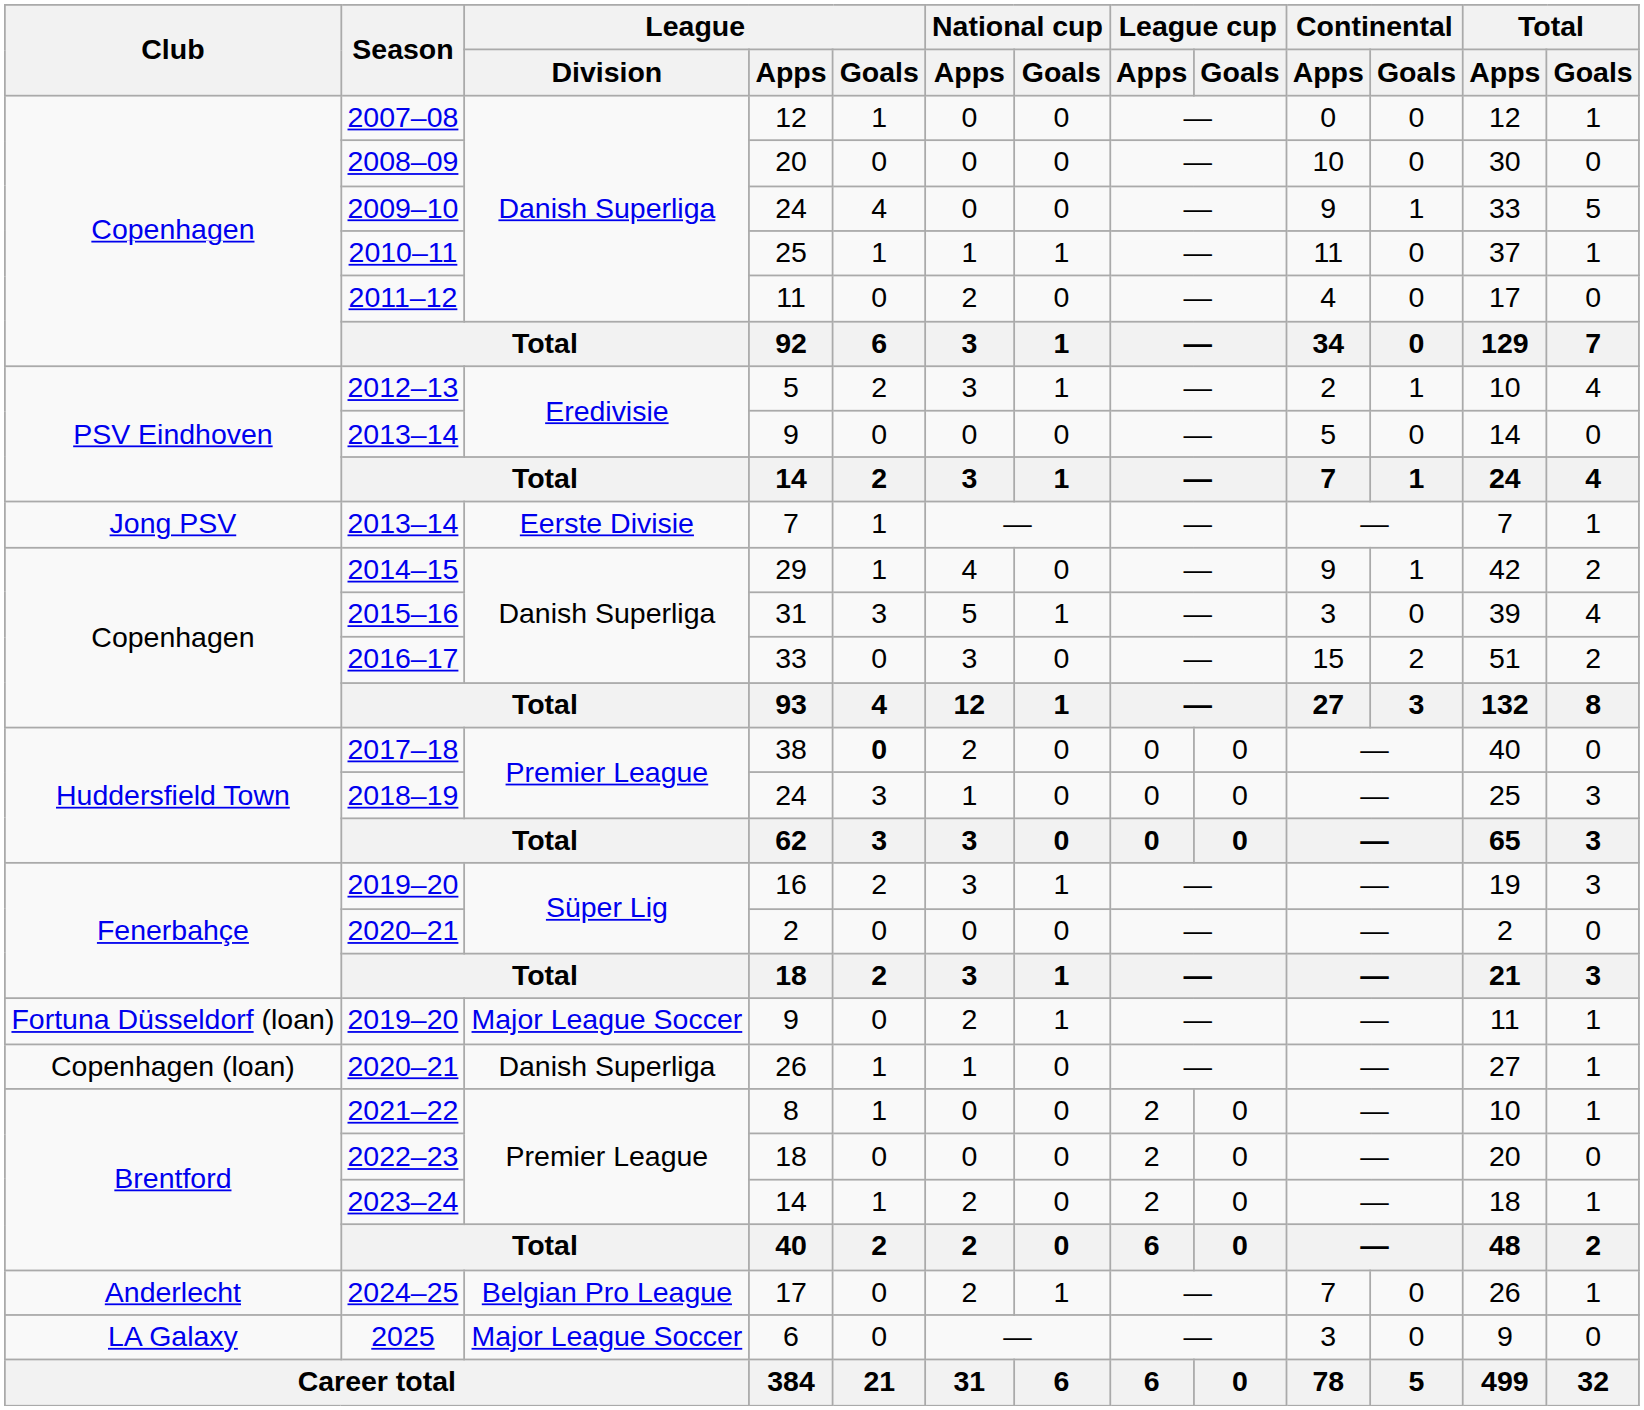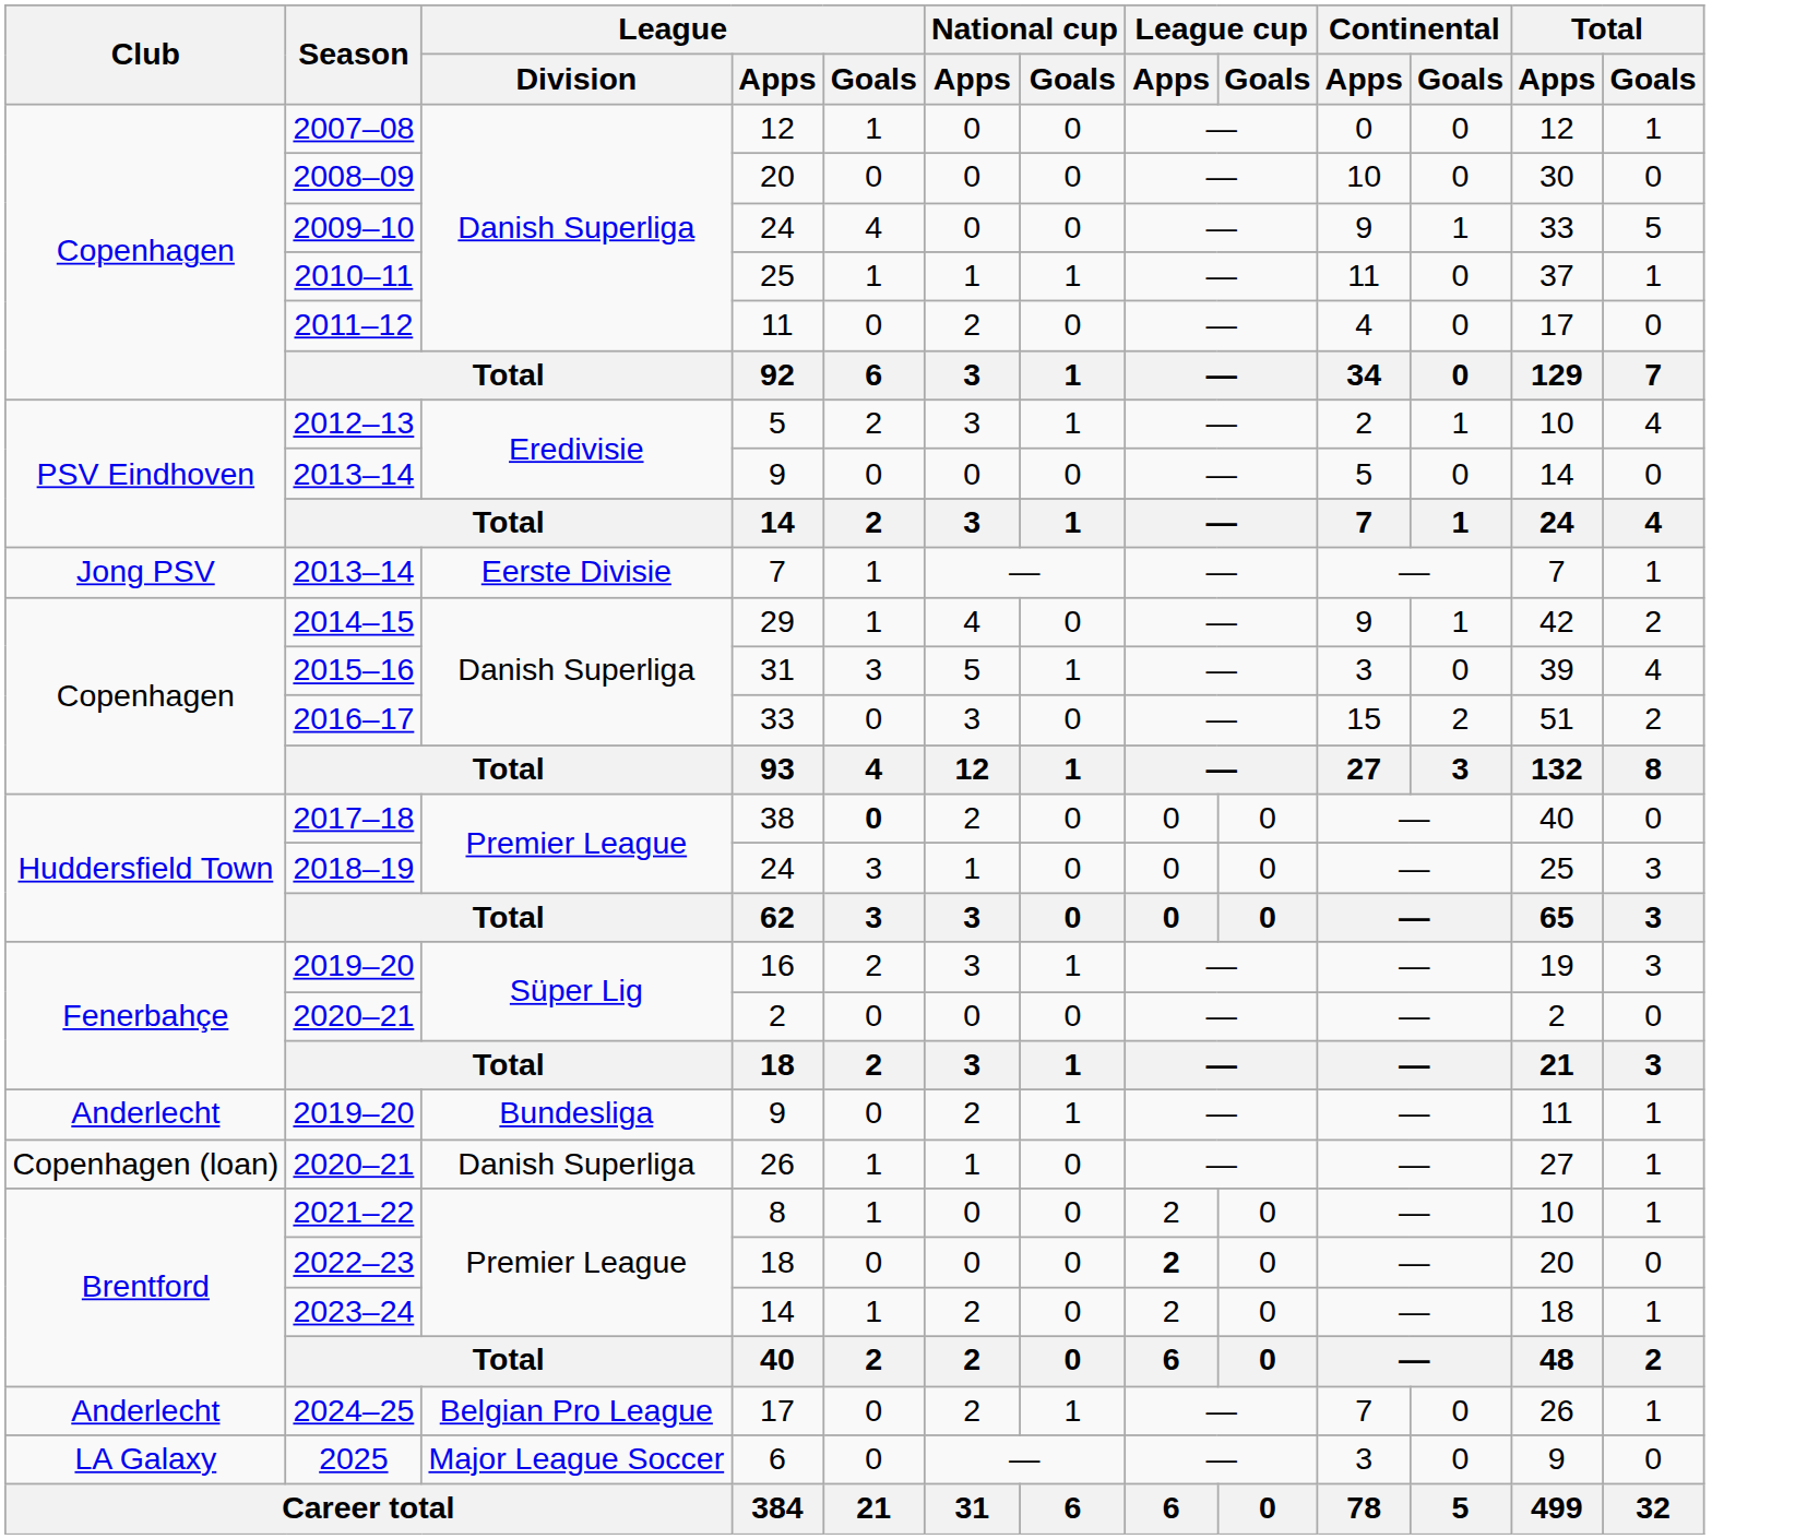2019–20 / 9 | Club: Fortuna Düsseldorf (loan) -> Anderlecht
2019–20 / 9 | League / Division: Major League Soccer -> Bundesliga
2022–23 / 18 | League cup / Apps: normal -> bold
